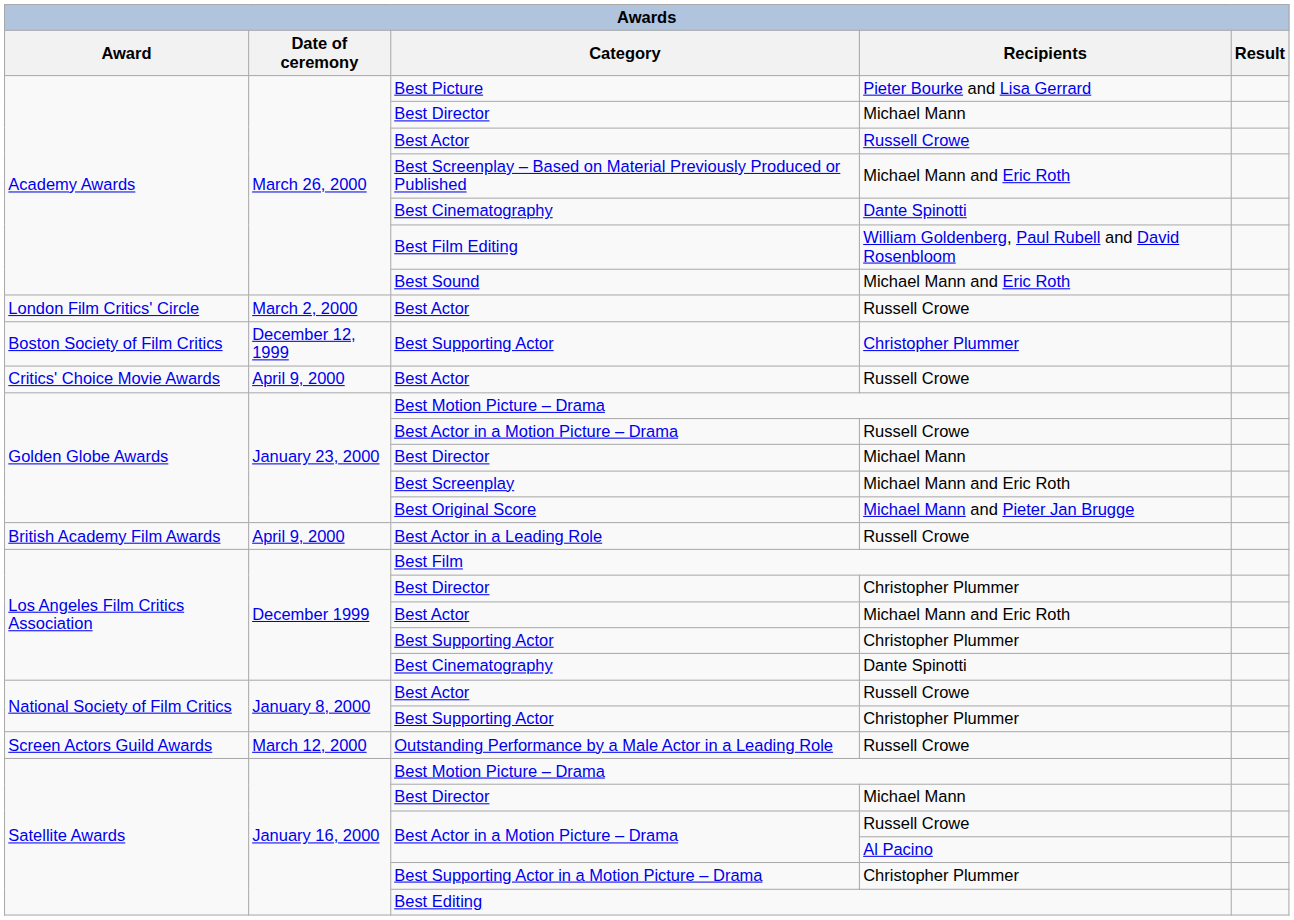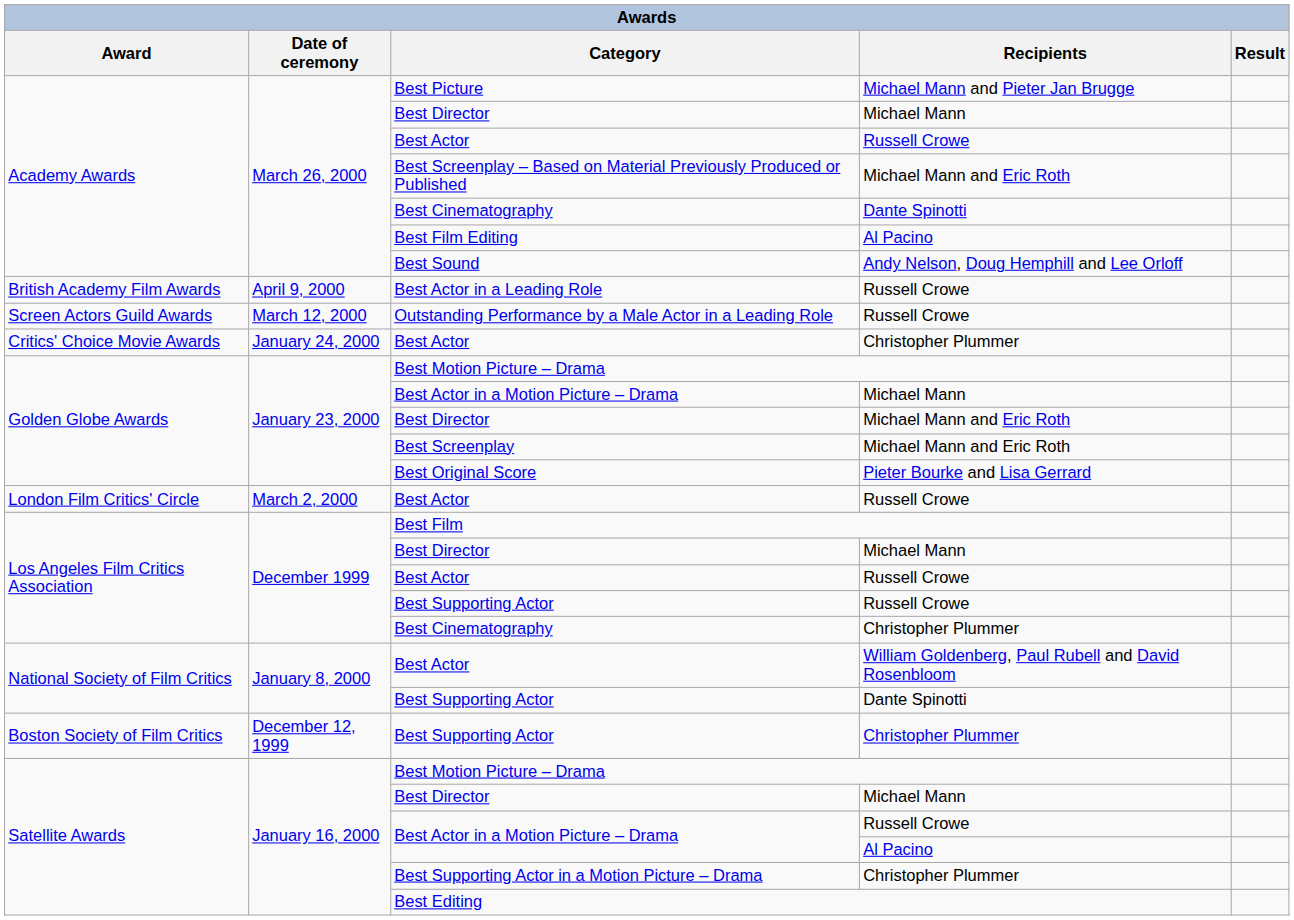Best Picture | Recipients: Pieter Bourke and Lisa Gerrard -> Michael Mann and Pieter Jan Brugge
Best Film Editing | Recipients: William Goldenberg, Paul Rubell and David Rosenbloom -> Al Pacino
Best Sound | Recipients: Michael Mann and Eric Roth -> Andy Nelson, Doug Hemphill and Lee Orloff
rows swapped: Best Actor in a Leading Role <-> London Film Critics' Circle / Best Actor
rows swapped: Boston Society of Film Critics / Best Supporting Actor <-> Outstanding Performance by a Male Actor in a Leading Role
Critics' Choice Movie Awards / Best Actor | Date of ceremony: April 9, 2000 -> January 24, 2000
Critics' Choice Movie Awards / Best Actor | Recipients: Russell Crowe -> Christopher Plummer
Golden Globe Awards / Best Actor in a Motion Picture – Drama | Recipients: Russell Crowe -> Michael Mann
Golden Globe Awards / Best Director | Recipients: Michael Mann -> Michael Mann and Eric Roth
Best Original Score | Recipients: Michael Mann and Pieter Jan Brugge -> Pieter Bourke and Lisa Gerrard
Los Angeles Film Critics Association / Best Director | Recipients: Christopher Plummer -> Michael Mann
Los Angeles Film Critics Association / Best Actor | Recipients: Michael Mann and Eric Roth -> Russell Crowe
Los Angeles Film Critics Association / Best Supporting Actor | Recipients: Christopher Plummer -> Russell Crowe
Los Angeles Film Critics Association / Best Cinematography | Recipients: Dante Spinotti -> Christopher Plummer
National Society of Film Critics / Best Actor | Recipients: Russell Crowe -> William Goldenberg, Paul Rubell and David Rosenbloom
National Society of Film Critics / Best Supporting Actor | Recipients: Christopher Plummer -> Dante Spinotti
